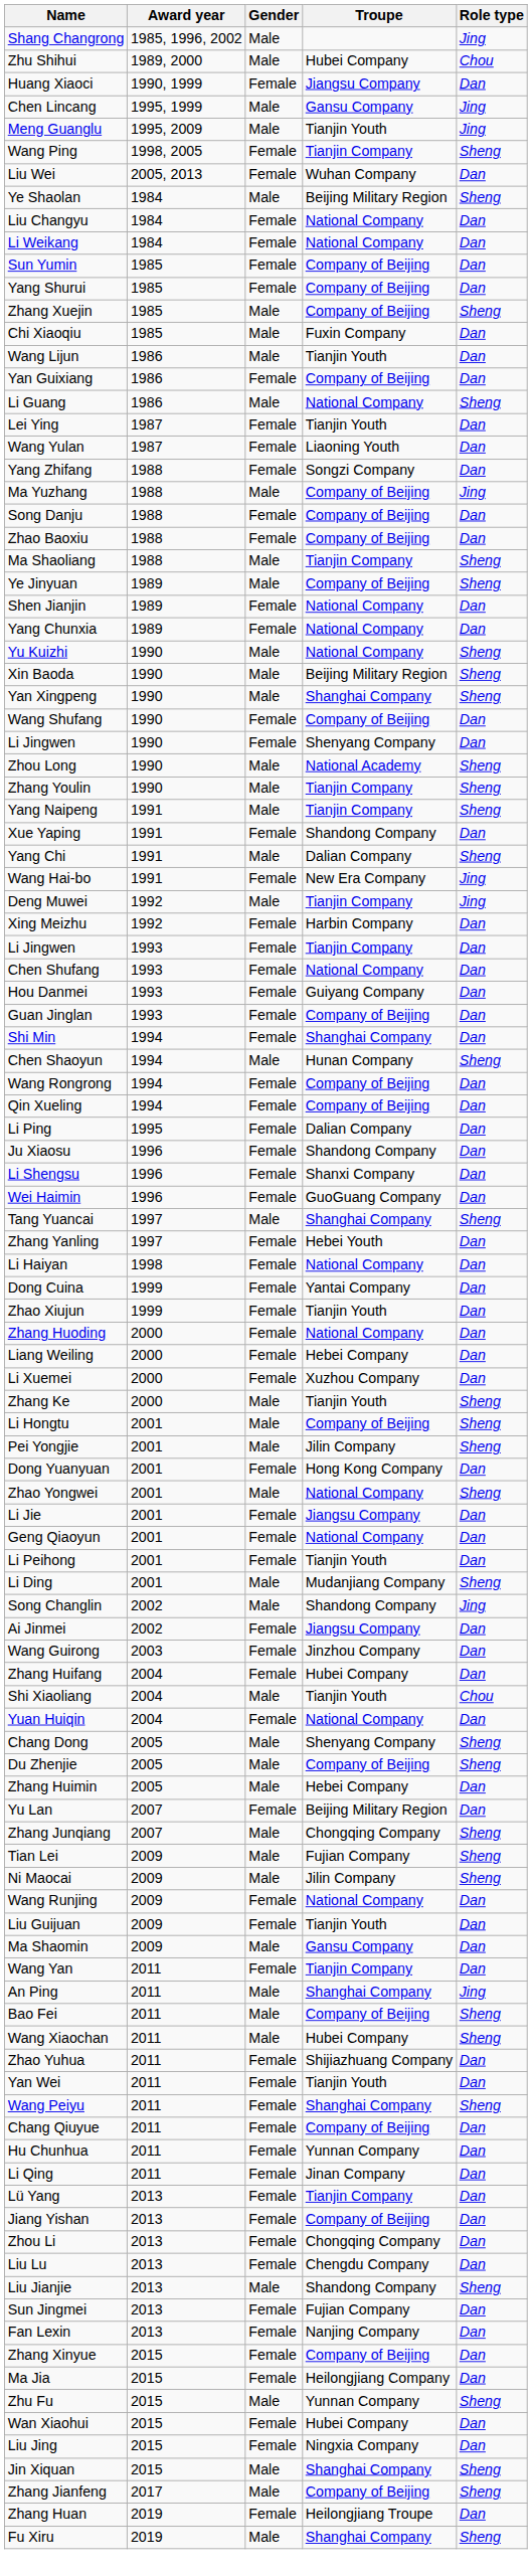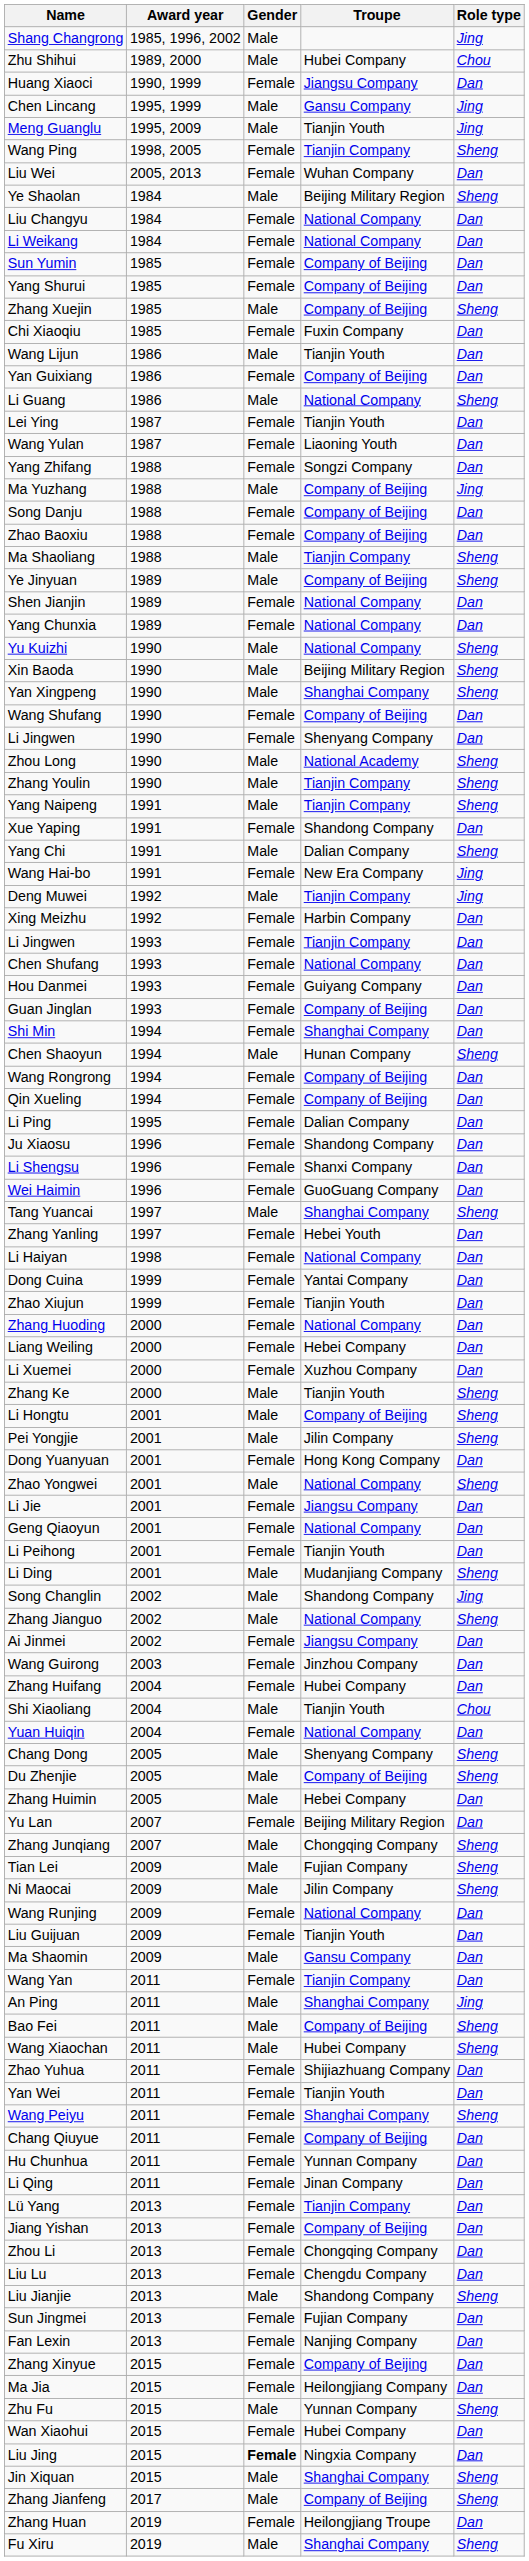Chi Xiaoqiu | Gender: Male -> Female
+ row: Zhang Jianguo | 2002 | Male | National Company | Sheng
Liu Jing | Gender: normal -> bold
